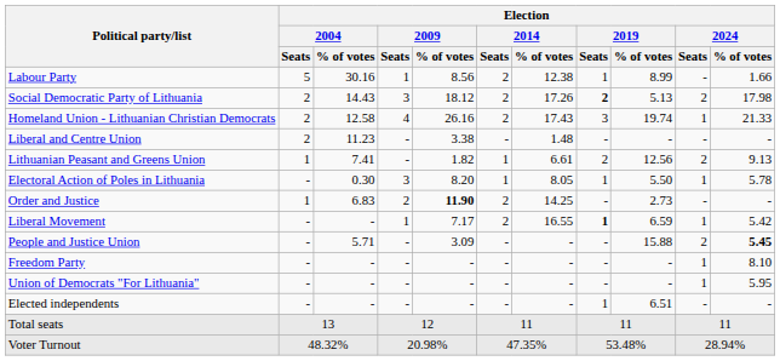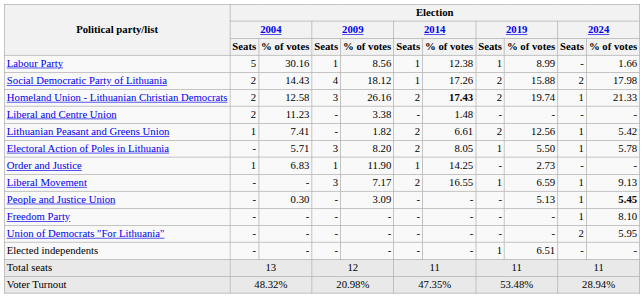Labour Party | Election / 2014 / Seats: 2 -> 1
Social Democratic Party of Lithuania | Election / 2009 / Seats: 3 -> 4
Social Democratic Party of Lithuania | Election / 2014 / Seats: 2 -> 1
Social Democratic Party of Lithuania | Election / 2019 / Seats: bold -> normal
Social Democratic Party of Lithuania | Election / 2019 / % of votes: 5.13 -> 15.88
Homeland Union - Lithuanian Christian Democrats | Election / 2009 / Seats: 4 -> 3
Homeland Union - Lithuanian Christian Democrats | Election / 2014 / % of votes: normal -> bold
Homeland Union - Lithuanian Christian Democrats | Election / 2019 / Seats: 3 -> 2
Lithuanian Peasant and Greens Union | Election / 2014 / Seats: 1 -> 2
Lithuanian Peasant and Greens Union | Election / 2024 / Seats: 2 -> 1
Lithuanian Peasant and Greens Union | Election / 2024 / % of votes: 9.13 -> 5.42
Electoral Action of Poles in Lithuania | Election / 2004 / % of votes: 0.30 -> 5.71
Electoral Action of Poles in Lithuania | Election / 2014 / Seats: 1 -> 2
Order and Justice | Election / 2009 / Seats: 2 -> 1
Order and Justice | Election / 2009 / % of votes: bold -> normal
Order and Justice | Election / 2014 / Seats: 2 -> 1
Liberal Movement | Election / 2009 / Seats: 1 -> 3
Liberal Movement | Election / 2019 / Seats: bold -> normal
Liberal Movement | Election / 2024 / % of votes: 5.42 -> 9.13
People and Justice Union | Election / 2004 / % of votes: 5.71 -> 0.30
People and Justice Union | Election / 2019 / % of votes: 15.88 -> 5.13
People and Justice Union | Election / 2024 / Seats: 2 -> 1
Union of Democrats "For Lithuania" | Election / 2024 / Seats: 1 -> 2
